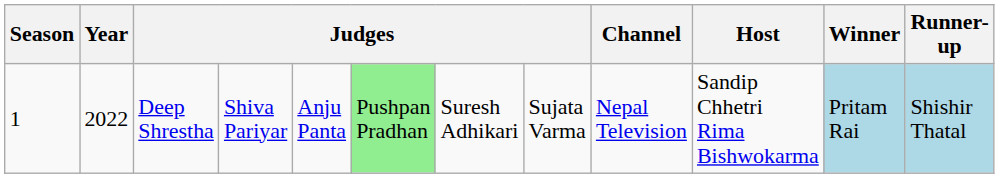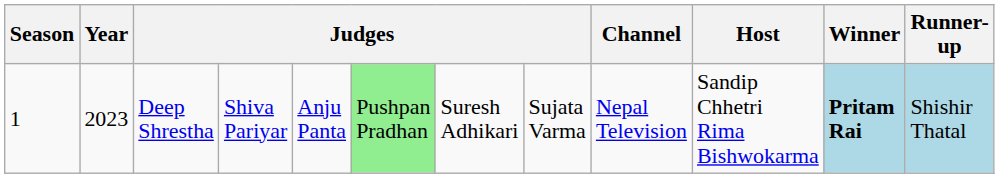Deep Shrestha | Year: 2022 -> 2023
Deep Shrestha | Winner: normal -> bold
